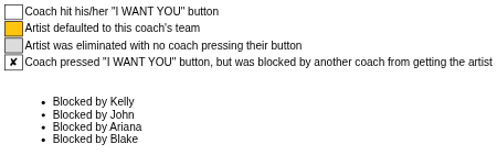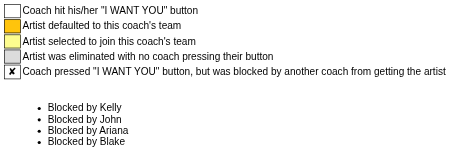+ row: Artist selected to join this coach's team
